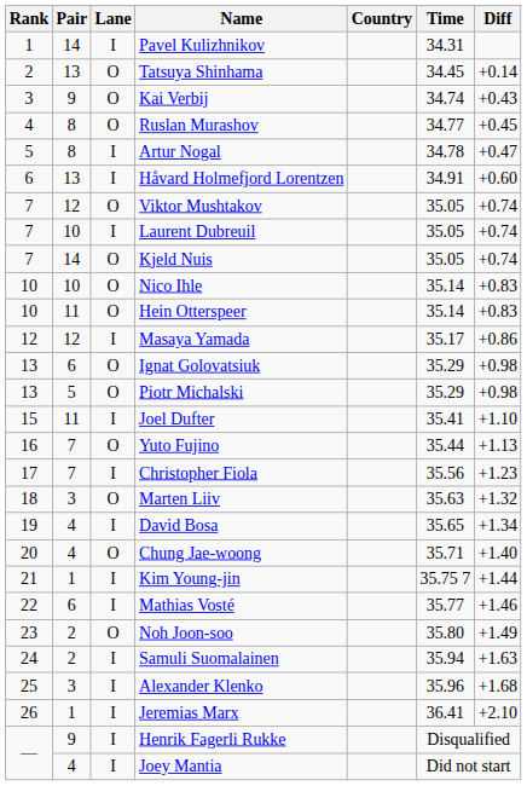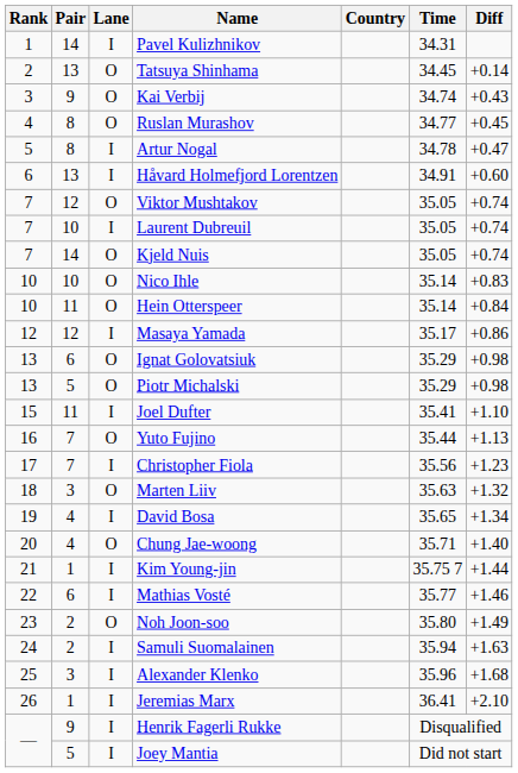Hein Otterspeer | Diff: +0.83 -> +0.84
Joey Mantia | Pair: 4 -> 5
